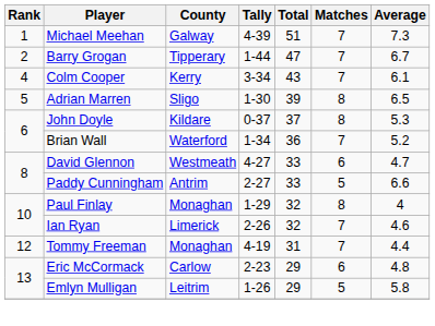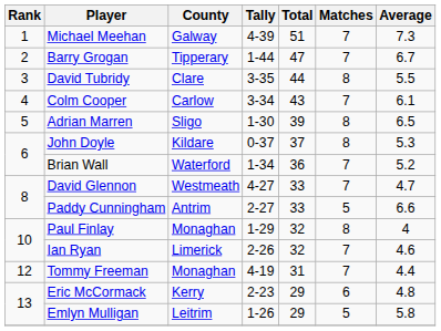+ row: 3 | David Tubridy | Clare | 3-35 | 44 | 8 | 5.5
Colm Cooper | County: Kerry -> Carlow
David Glennon | Matches: 6 -> 7
Eric McCormack | County: Carlow -> Kerry
